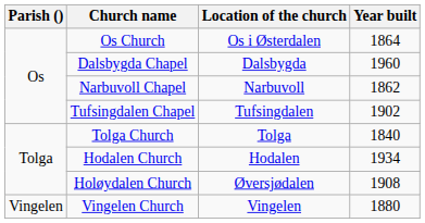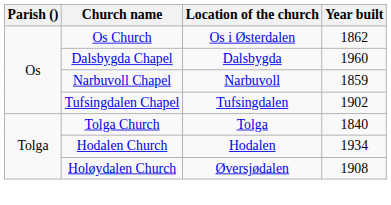Os Church | Year built: 1864 -> 1862
Narbuvoll Chapel | Year built: 1862 -> 1859
- row: Vingelen | Vingelen Church | Vingelen | 1880
